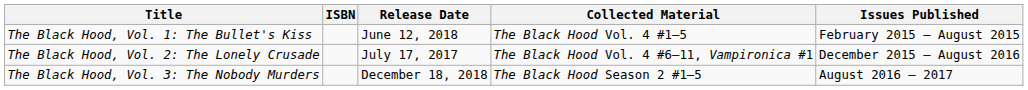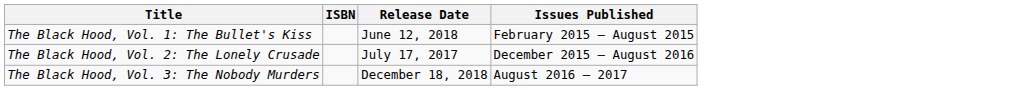- column: Collected Material | The Black Hood Vol. 4 #1–5 | The Black Hood Vol. 4 #6–11, Vampironica #1 | The Black Hood Season 2 #1–5
